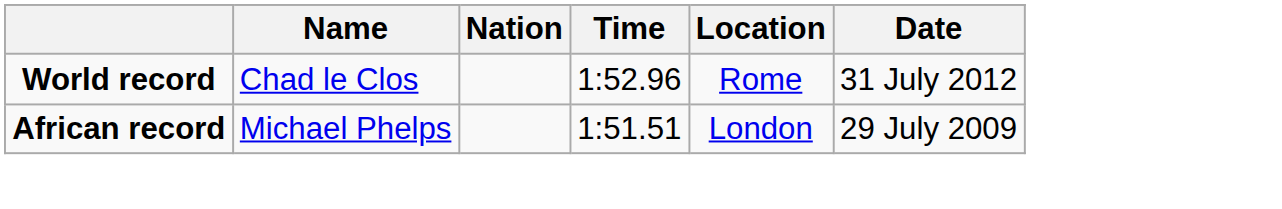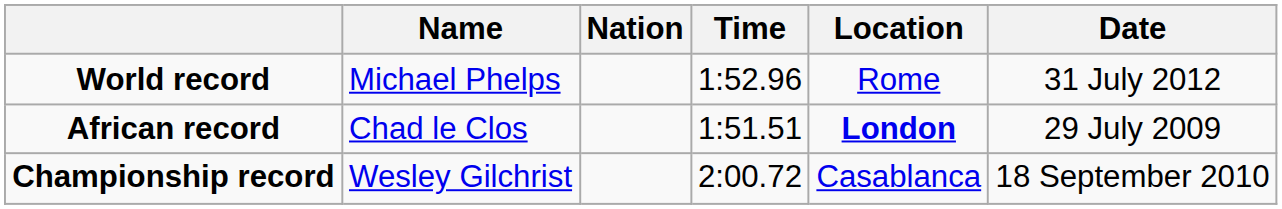World record | Name: Chad le Clos -> Michael Phelps
African record | Name: Michael Phelps -> Chad le Clos
African record | Location: normal -> bold
+ row: Championship record | Wesley Gilchrist | 2:00.72 | Casablanca | 18 September 2010
